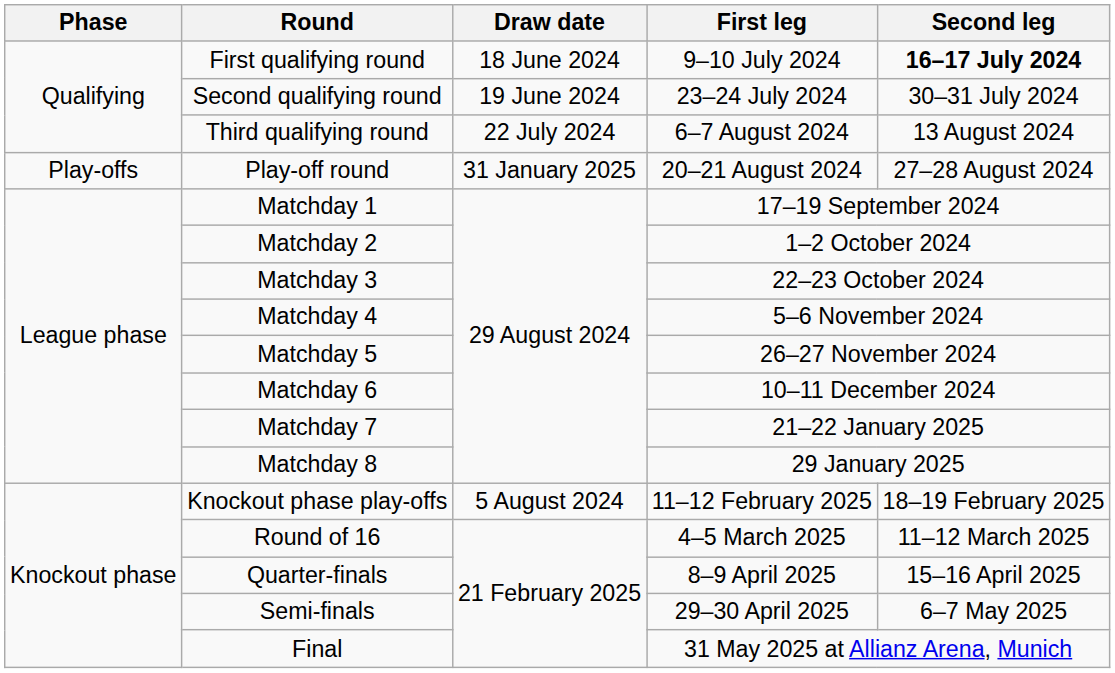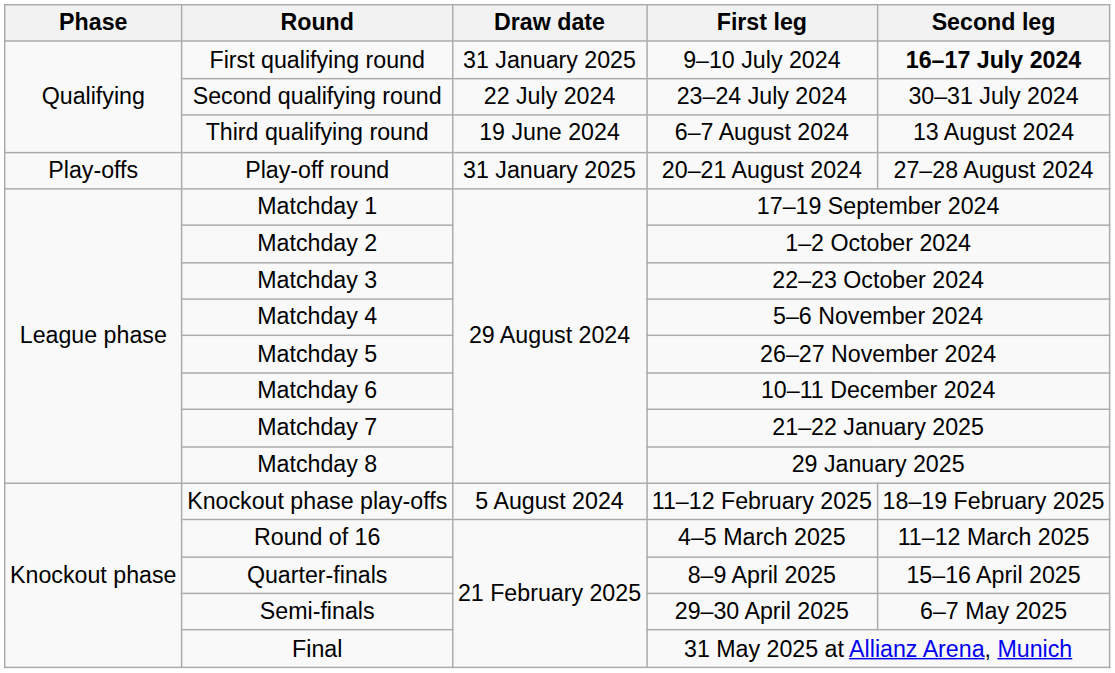First qualifying round | Draw date: 18 June 2024 -> 31 January 2025
Second qualifying round | Draw date: 19 June 2024 -> 22 July 2024
Third qualifying round | Draw date: 22 July 2024 -> 19 June 2024
